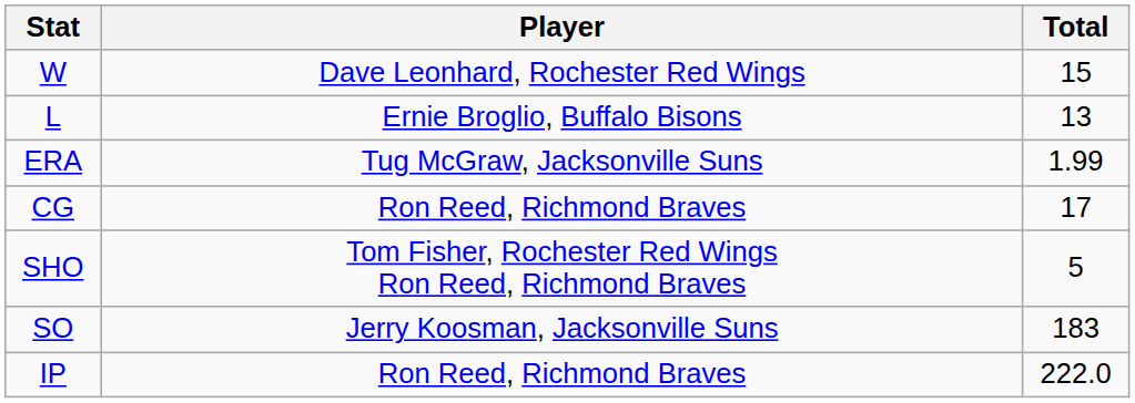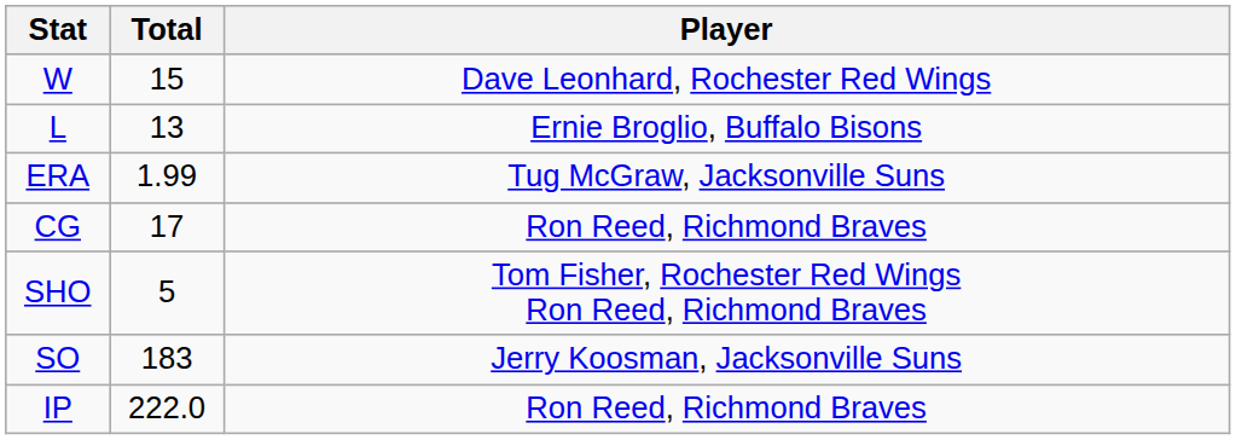columns swapped: Player <-> Total
